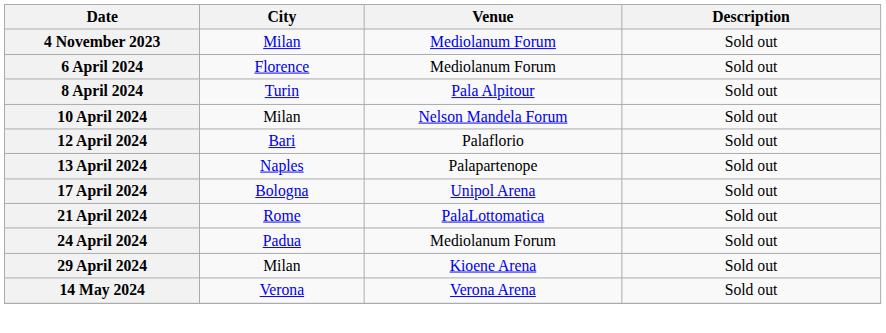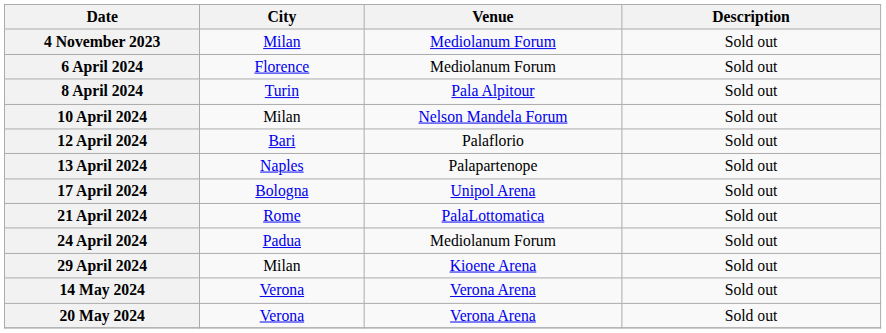+ row: 20 May 2024 | Verona | Verona Arena | Sold out
